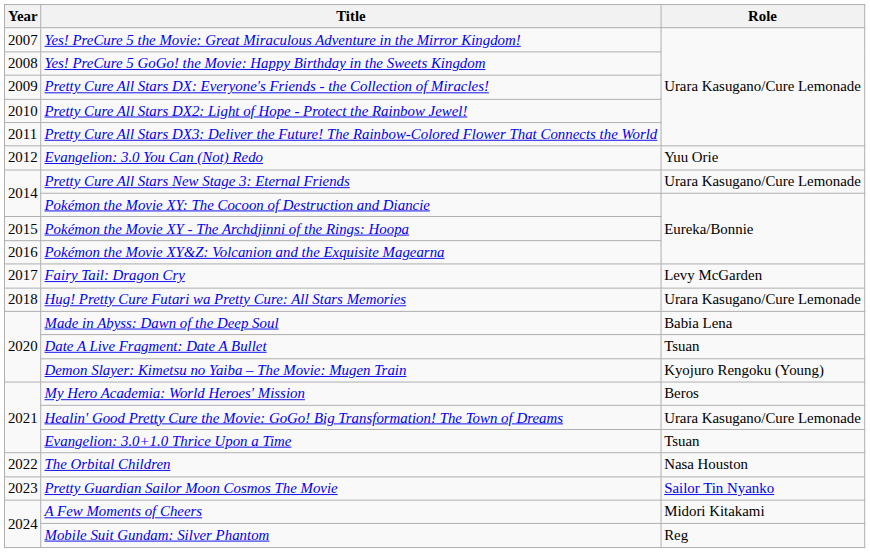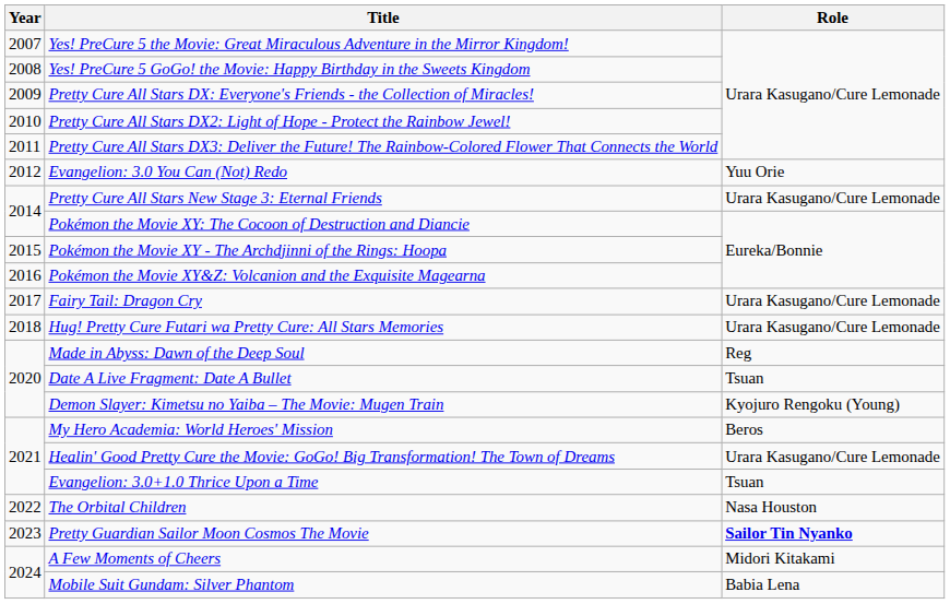Fairy Tail: Dragon Cry | Role: Levy McGarden -> Urara Kasugano/Cure Lemonade
Made in Abyss: Dawn of the Deep Soul | Role: Babia Lena -> Reg
Pretty Guardian Sailor Moon Cosmos The Movie | Role: normal -> bold
Mobile Suit Gundam: Silver Phantom | Role: Reg -> Babia Lena
